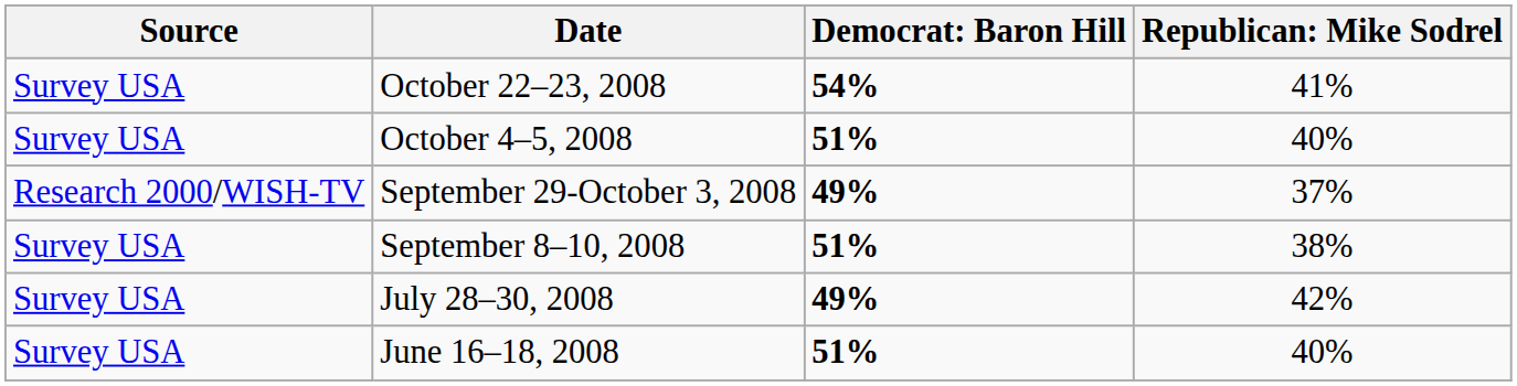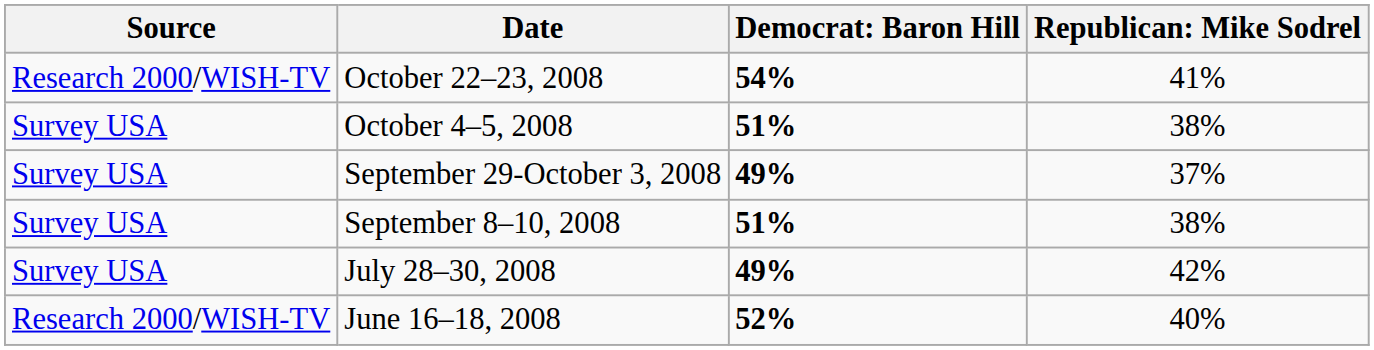October 22–23, 2008 | Source: Survey USA -> Research 2000/WISH-TV
October 4–5, 2008 | column 4: 40% -> 38%
September 29-October 3, 2008 | Source: Research 2000/WISH-TV -> Survey USA
June 16–18, 2008 | Source: Survey USA -> Research 2000/WISH-TV
June 16–18, 2008 | column 3: 51% -> 52%
